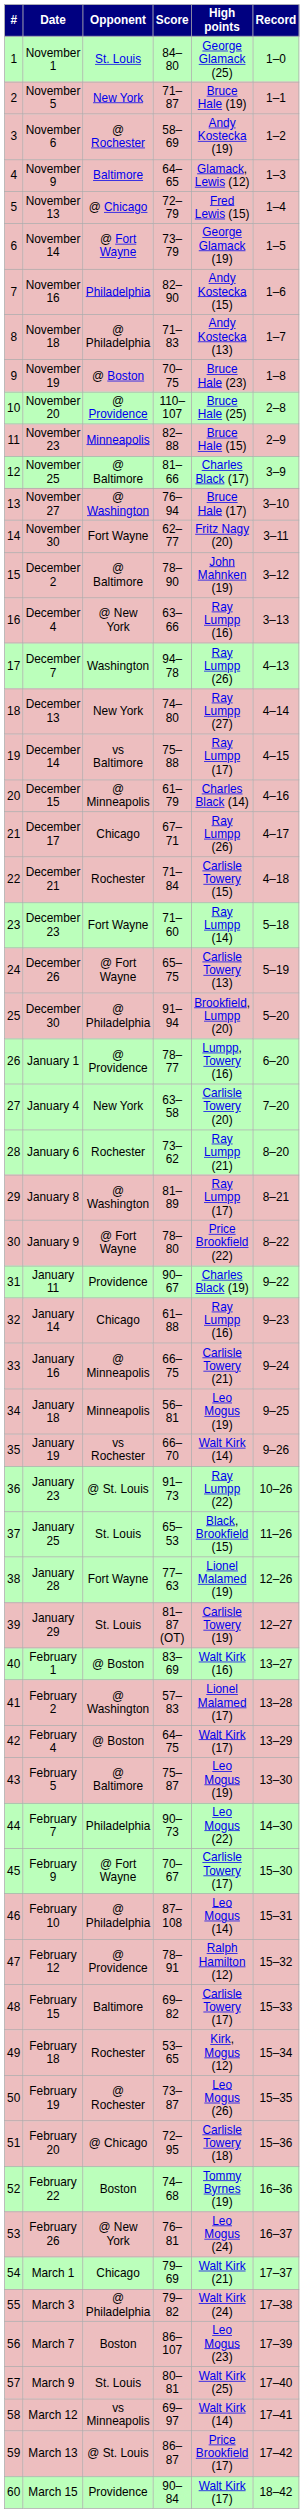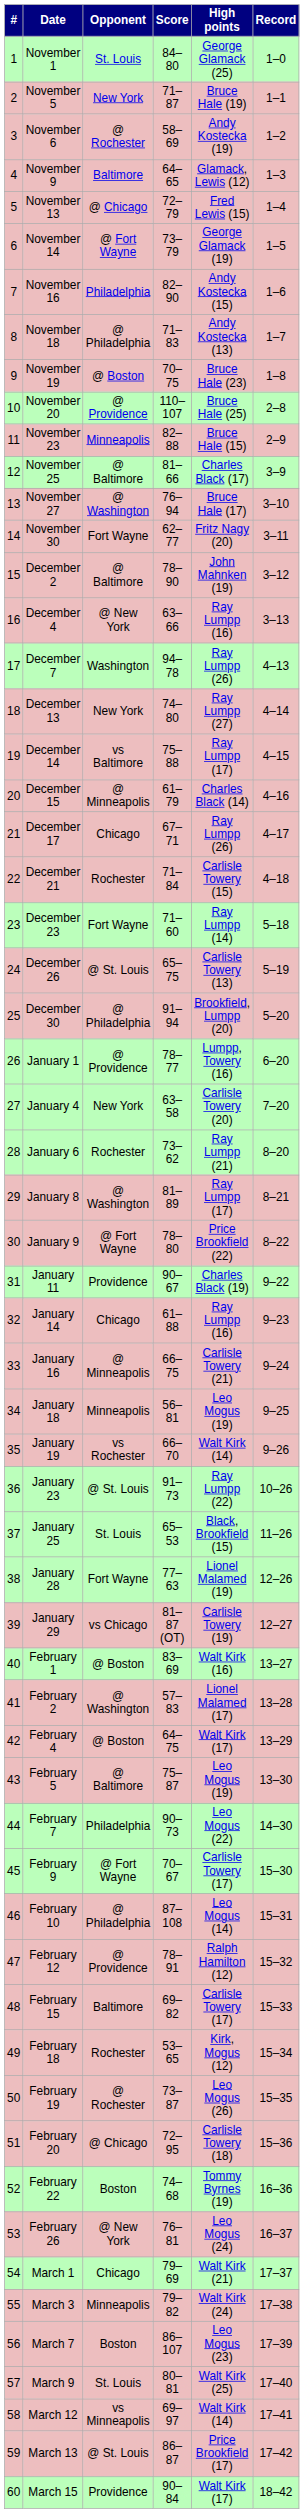December 26 | Opponent: @ Fort Wayne -> @ St. Louis
January 29 | Opponent: St. Louis -> vs Chicago
March 3 | Opponent: @ Philadelphia -> Minneapolis
